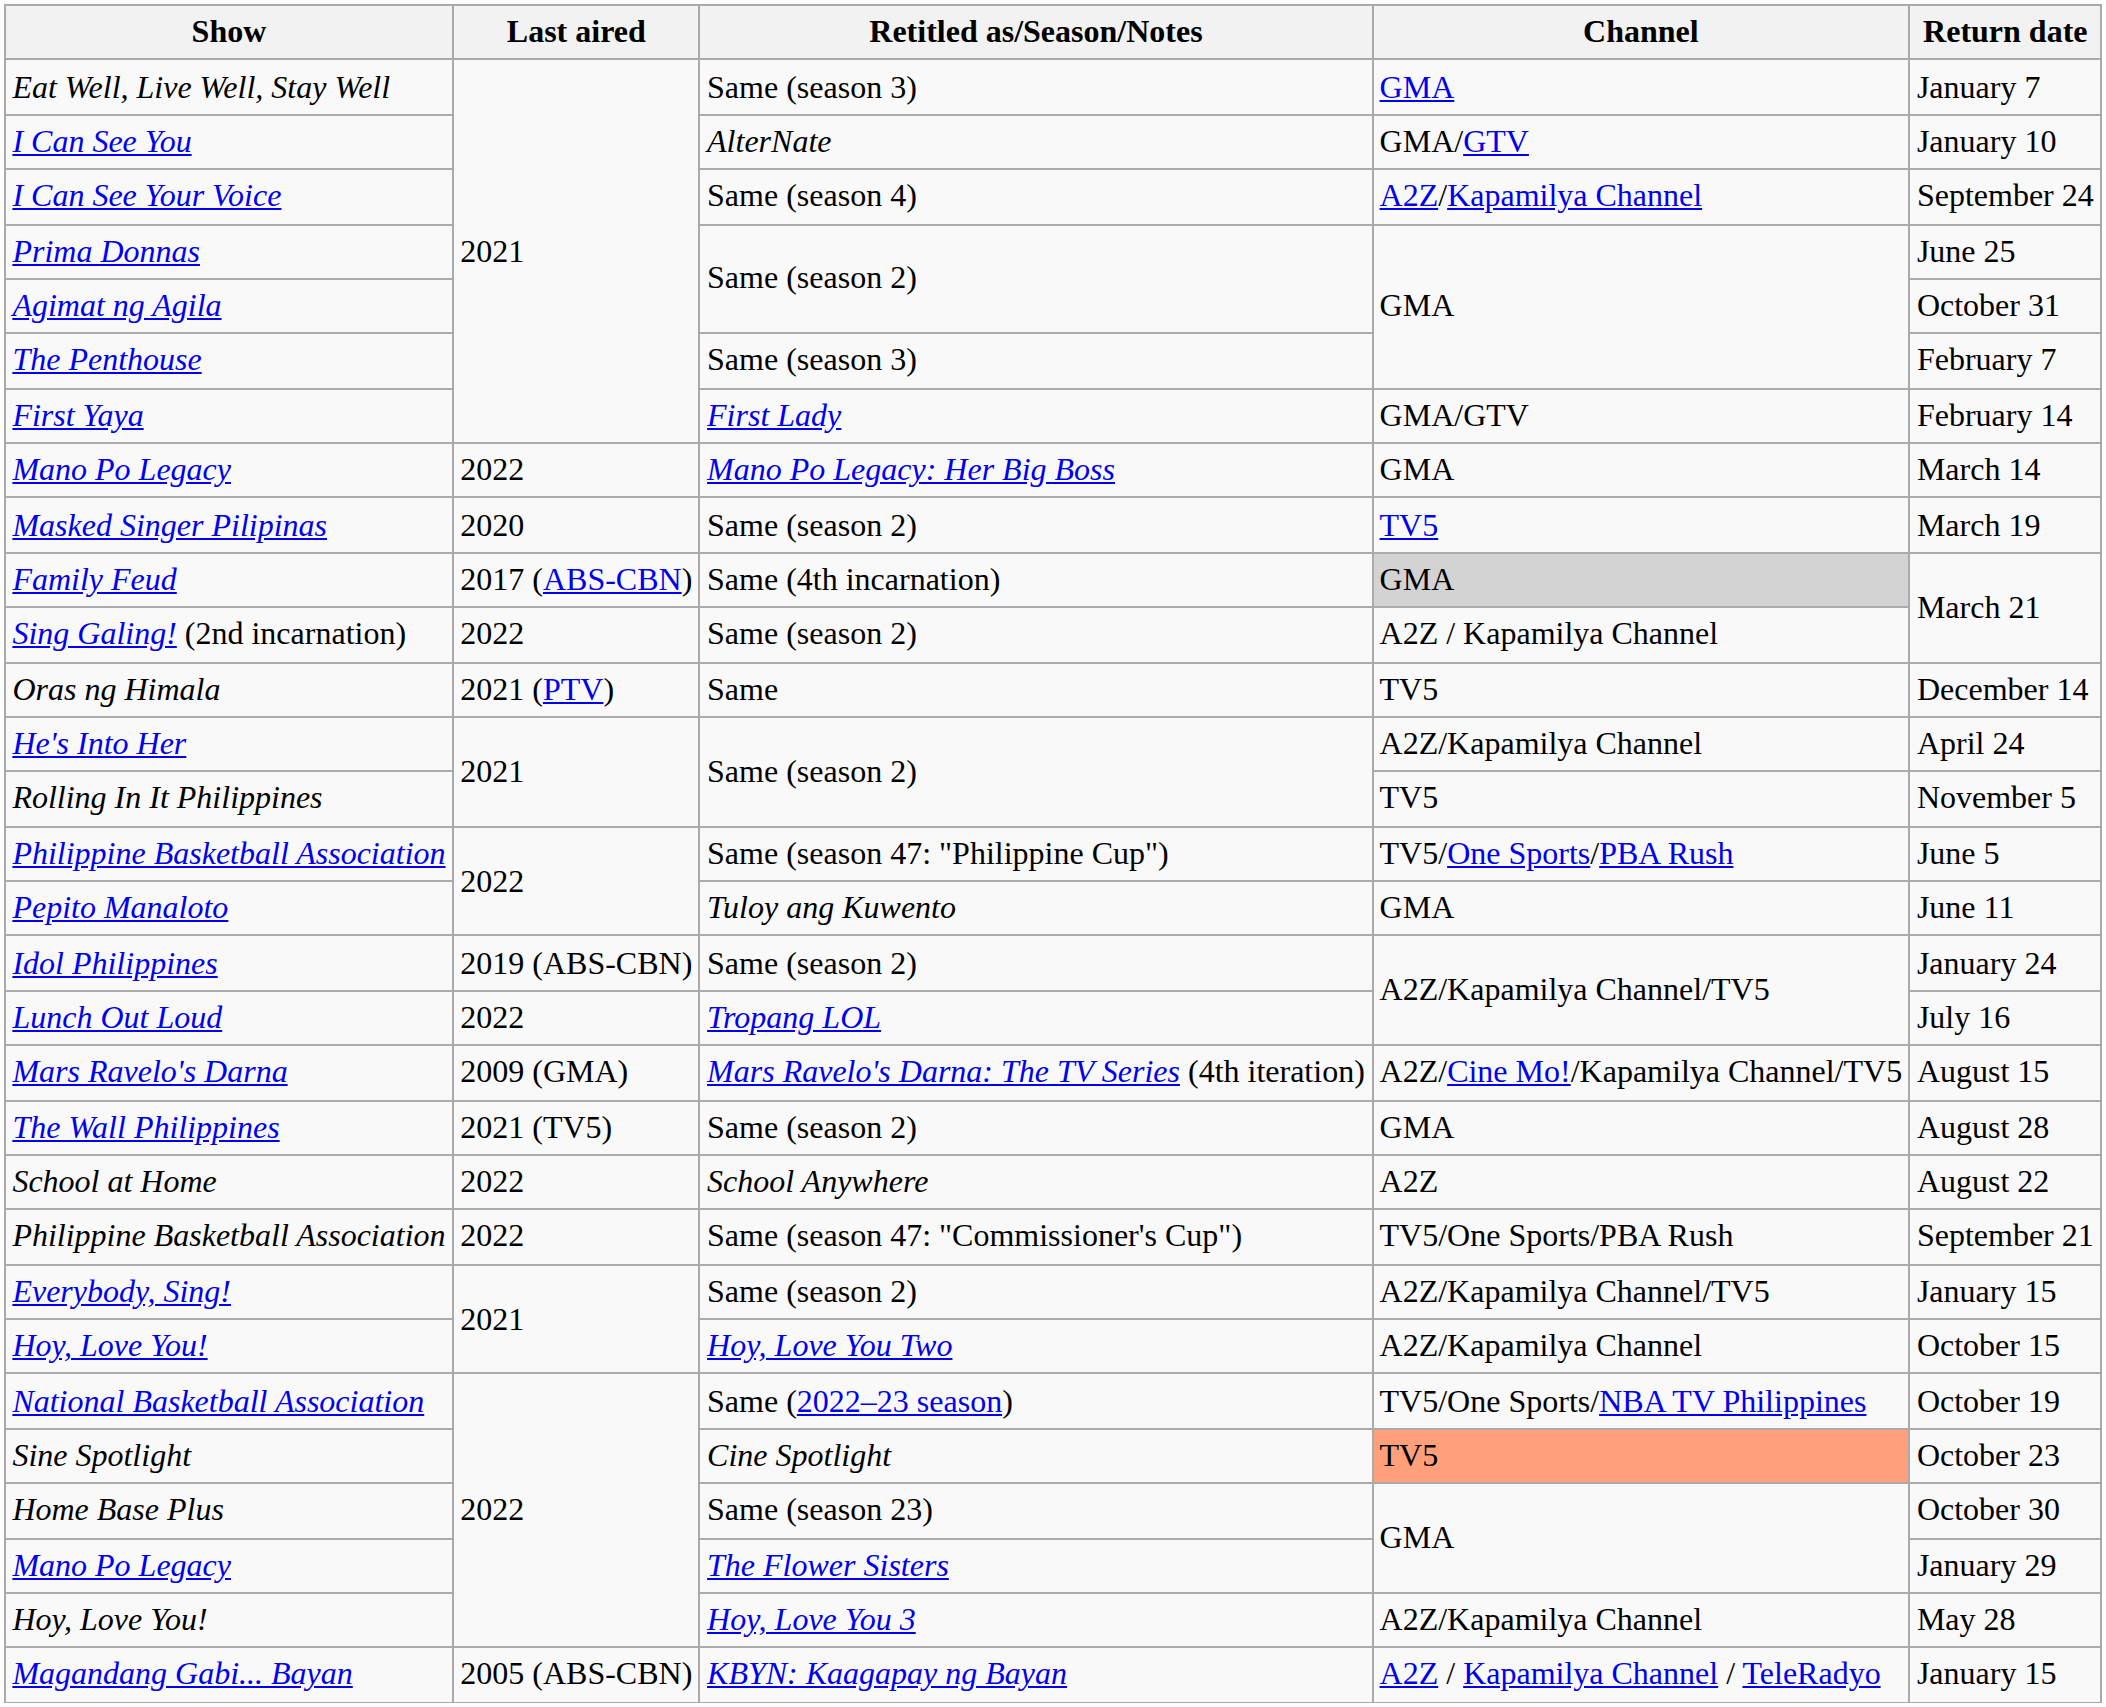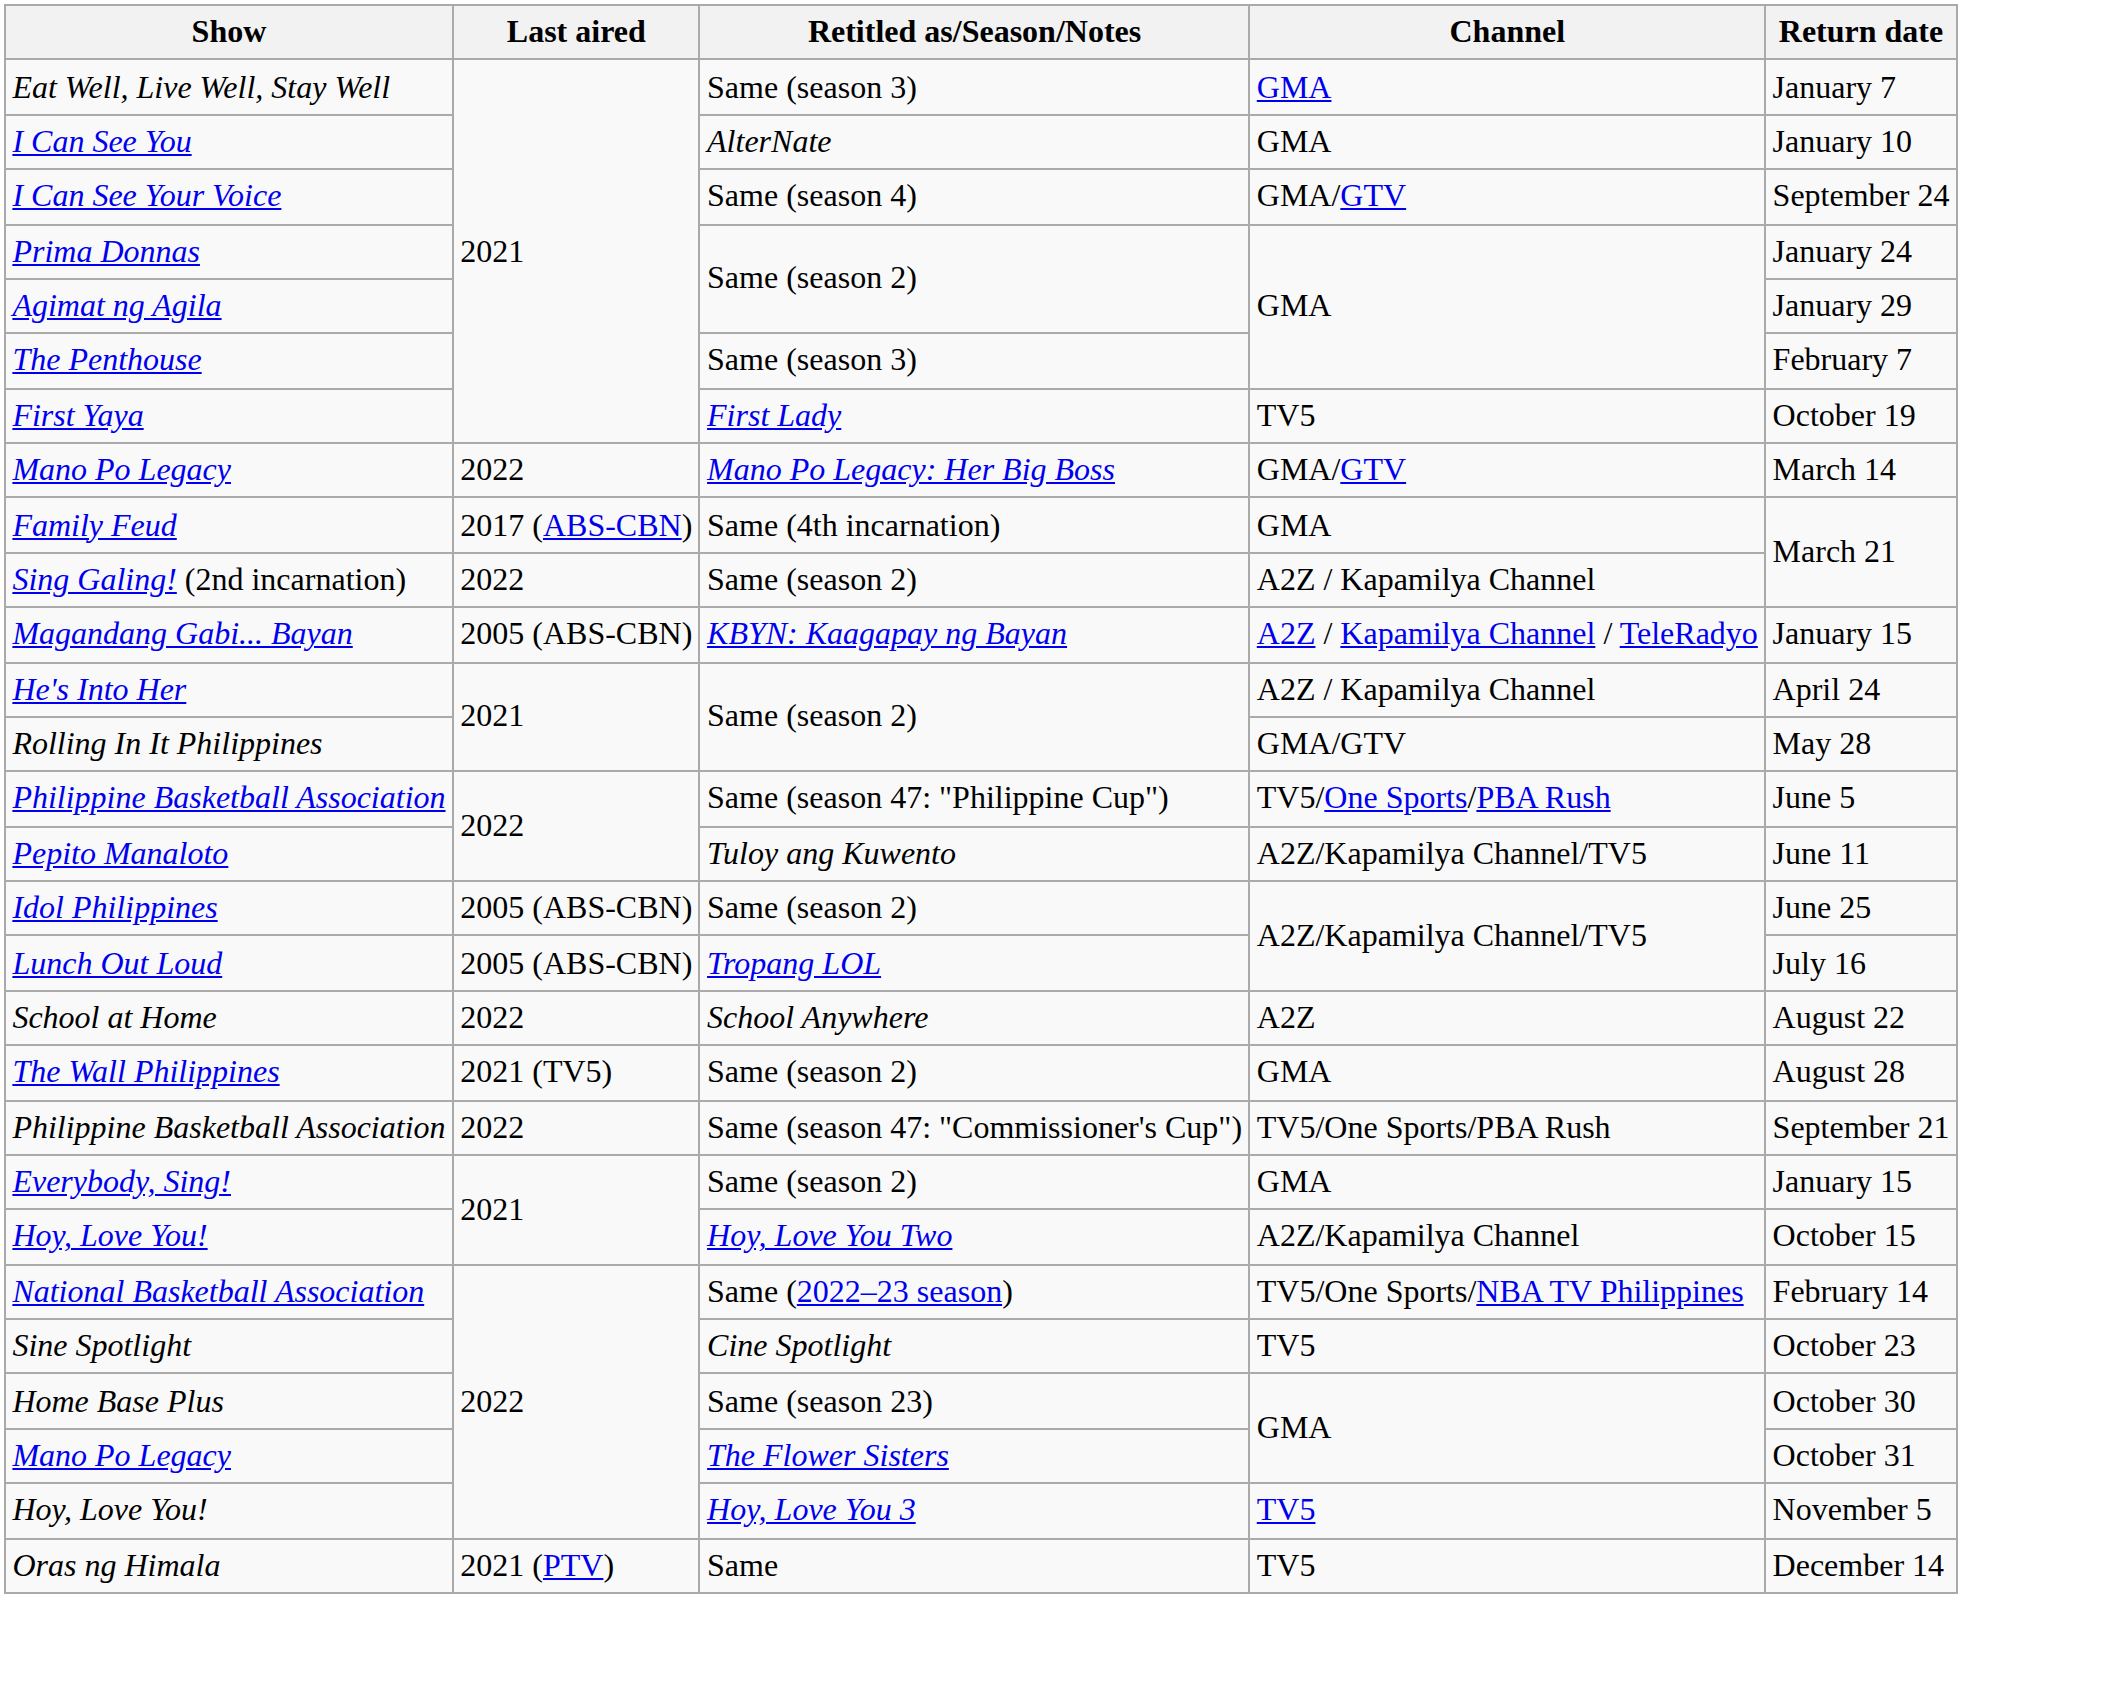I Can See You | Channel: GMA/GTV -> GMA
I Can See Your Voice | Channel: A2Z/Kapamilya Channel -> GMA/GTV
Prima Donnas | Return date: June 25 -> January 24
Agimat ng Agila | Return date: October 31 -> January 29
First Yaya | Channel: GMA/GTV -> TV5
First Yaya | Return date: February 14 -> October 19
Mano Po Legacy / Mano Po Legacy: Her Big Boss | Channel: GMA -> GMA/GTV
- row: Masked Singer Pilipinas | 2020 | Same (season 2) | TV5 | March 19
Family Feud | Channel: lightgrey background -> no background
rows swapped: Magandang Gabi... Bayan <-> Oras ng Himala
He's Into Her | Channel: A2Z/Kapamilya Channel -> A2Z / Kapamilya Channel
Rolling In It Philippines | Channel: TV5 -> GMA/GTV
Rolling In It Philippines | Return date: November 5 -> May 28
Pepito Manaloto | Channel: GMA -> A2Z/Kapamilya Channel/TV5
Idol Philippines | Last aired: 2019 (ABS-CBN) -> 2005 (ABS-CBN)
Idol Philippines | Return date: January 24 -> June 25
Lunch Out Loud | Last aired: 2022 -> 2005 (ABS-CBN)
- row: Mars Ravelo's Darna | 2009 (GMA) | Mars Ravelo's Darna: The TV Series (4th iteration) | A2Z/Cine Mo!/Kapamilya Channel/TV5 | August 15
rows swapped: School at Home <-> The Wall Philippines
Everybody, Sing! | Channel: A2Z/Kapamilya Channel/TV5 -> GMA
National Basketball Association | Return date: October 19 -> February 14
Sine Spotlight | Channel: lightsalmon background -> no background
Mano Po Legacy / The Flower Sisters | Return date: January 29 -> October 31
Hoy, Love You! / Hoy, Love You 3 | Channel: A2Z/Kapamilya Channel -> TV5
Hoy, Love You! / Hoy, Love You 3 | Return date: May 28 -> November 5
